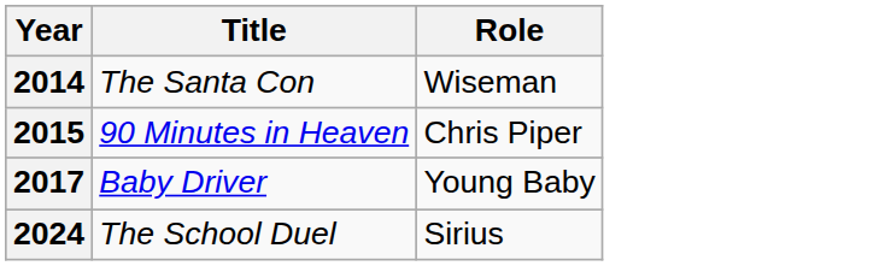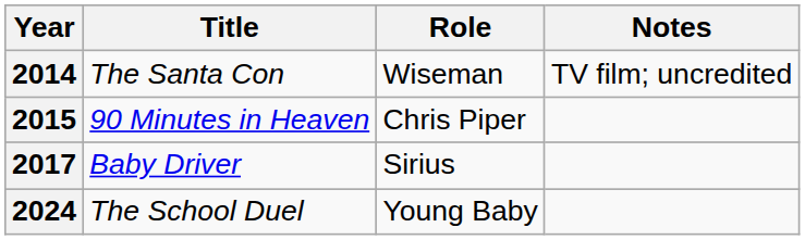+ column: Notes | TV film; uncredited
2017 | Role: Young Baby -> Sirius
2024 | Role: Sirius -> Young Baby
